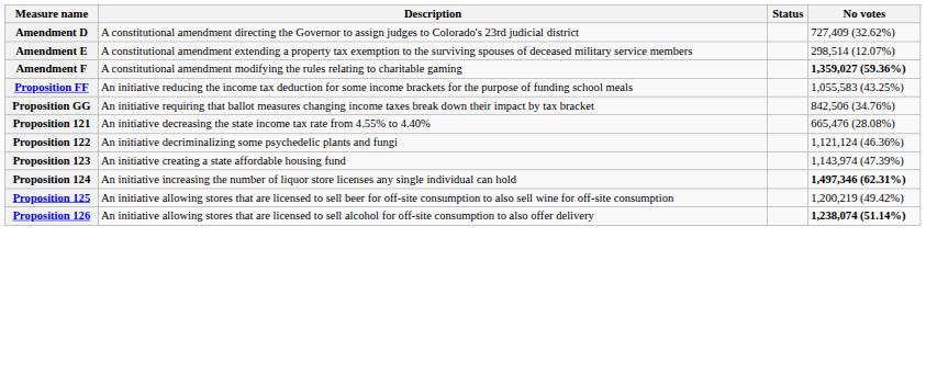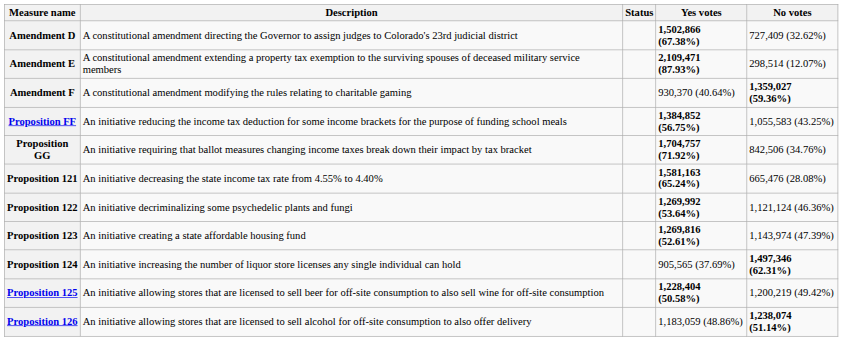+ column: Yes votes | 1,502,866 (67.38%) | 2,109,471 (87.93%) | 930,370 (40.64%) | 1,384,852 (56.75%) | 1,704,757 (71.92%) | 1,581,163 (65.24%) | 1,269,992 (53.64%) | 1,269,816 (52.61%) | 905,565 (37.69%) | 1,228,404 (50.58%) | 1,183,059 (48.86%)
